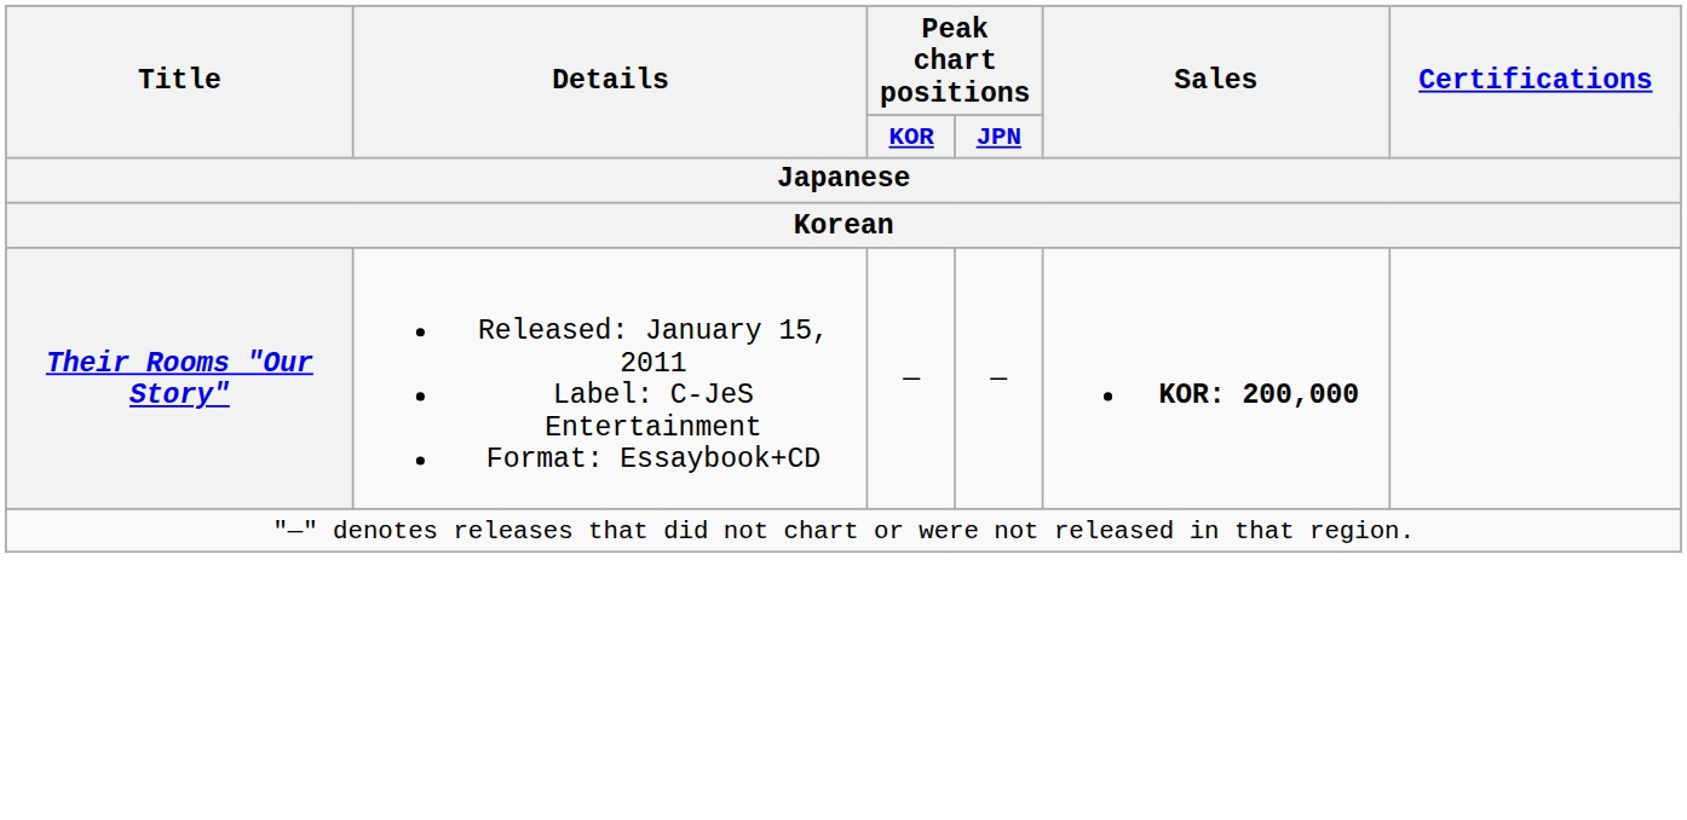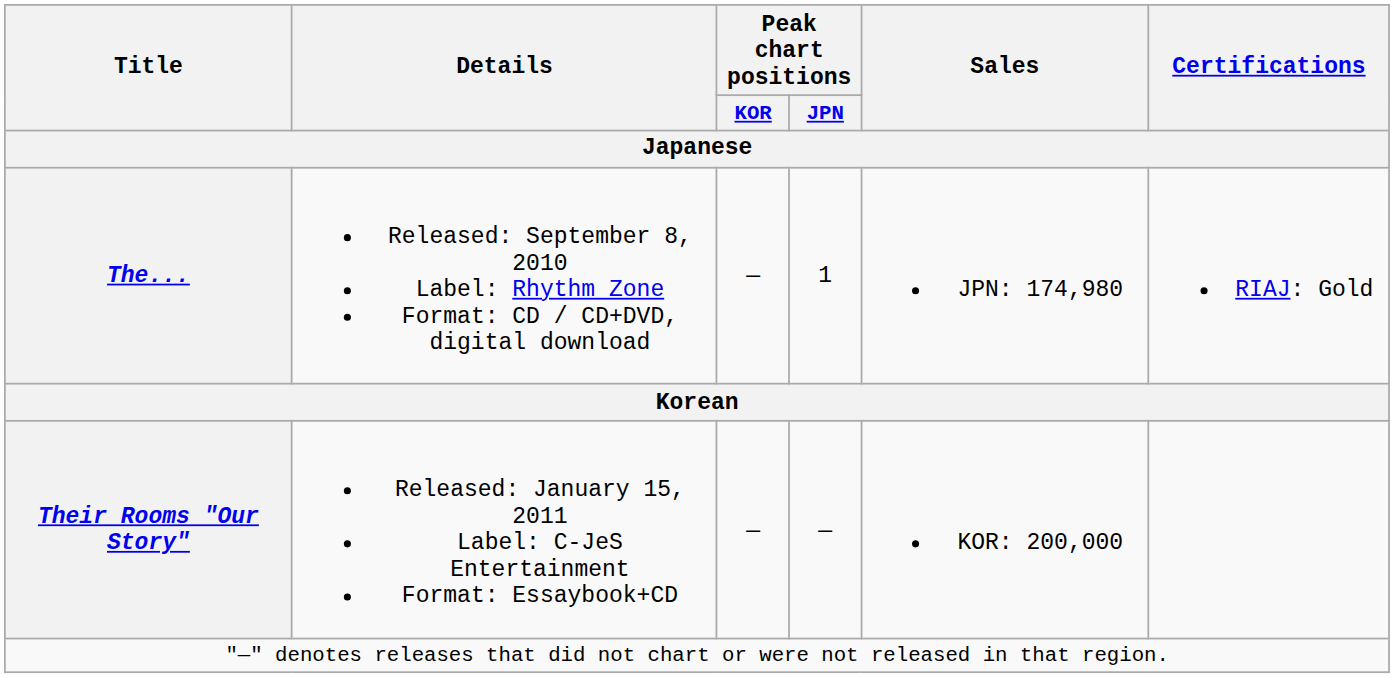+ row: The... | Released: September 8, 2010 Label: Rhythm Zone Format: CD / CD+DVD, digital download | — | 1 | JPN: 174,980 | RIAJ: Gold
Their Rooms "Our Story" | Sales: bold -> normal
